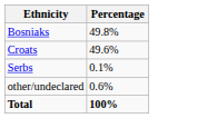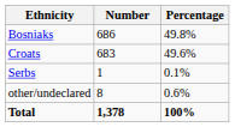+ column: Number | 686 | 683 | 1 | 8 | 1,378
